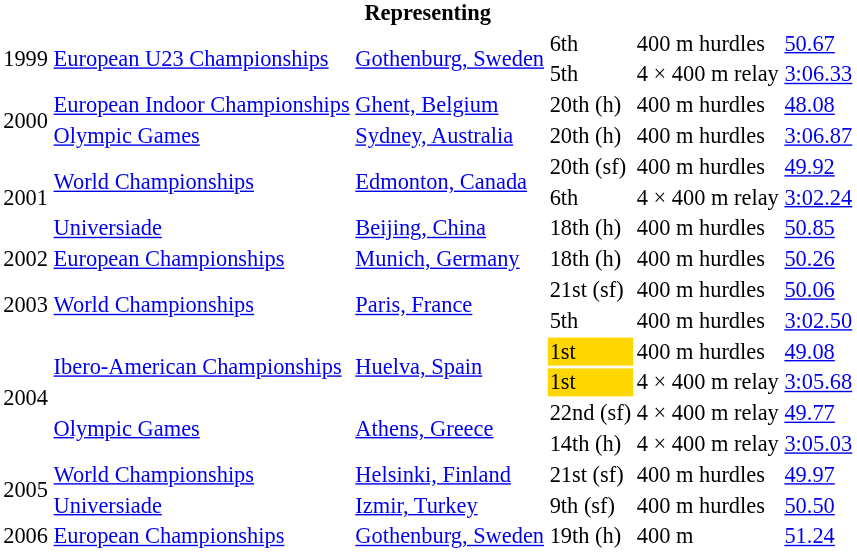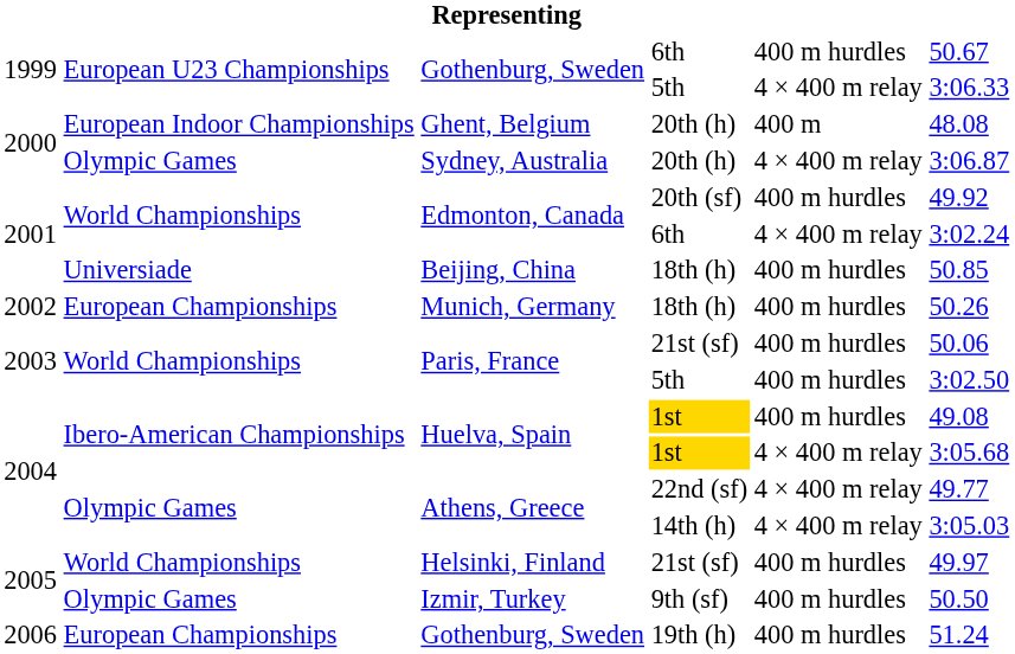Ghent, Belgium | column 5: 400 m hurdles -> 400 m
Sydney, Australia | column 5: 400 m hurdles -> 4 × 400 m relay
Izmir, Turkey | column 2: Universiade -> Olympic Games
Gothenburg, Sweden / 19th (h) | column 5: 400 m -> 400 m hurdles
